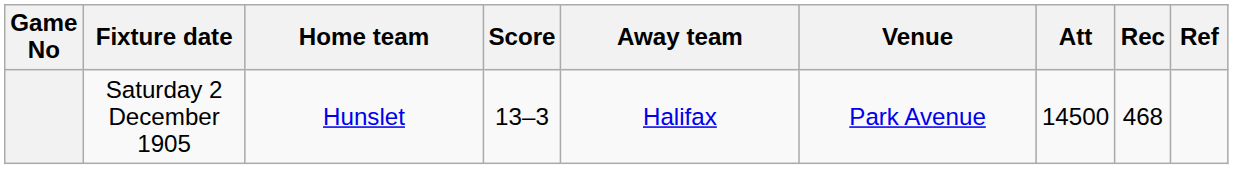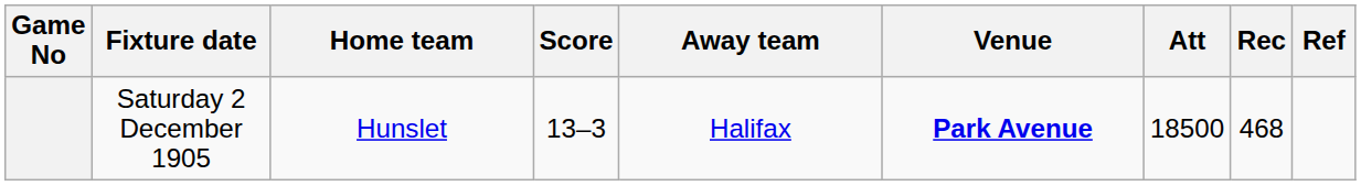Saturday 2 December 1905 | Venue: normal -> bold
Saturday 2 December 1905 | Att: 14500 -> 18500
